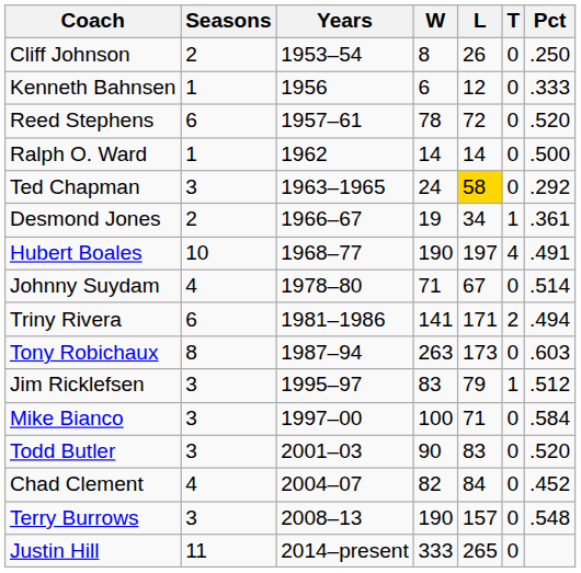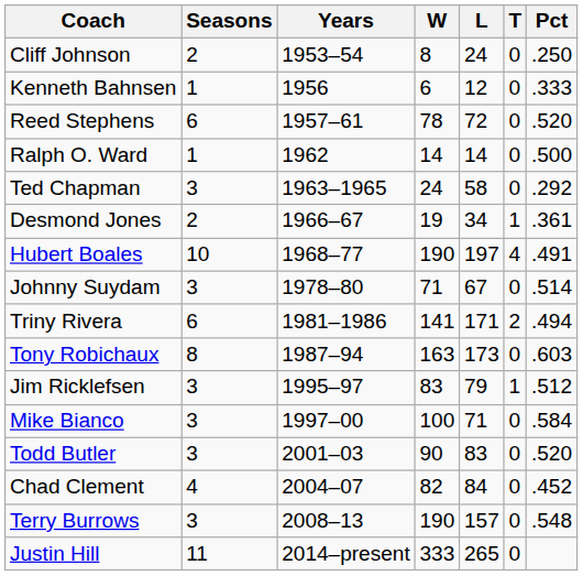Cliff Johnson | L: 26 -> 24
Ted Chapman | L: gold background -> no background
Johnny Suydam | Seasons: 4 -> 3
Tony Robichaux | W: 263 -> 163
